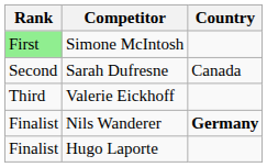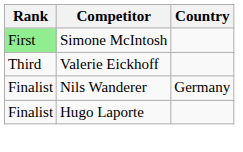- row: Second | Sarah Dufresne | Canada
Nils Wanderer | Country: bold -> normal
